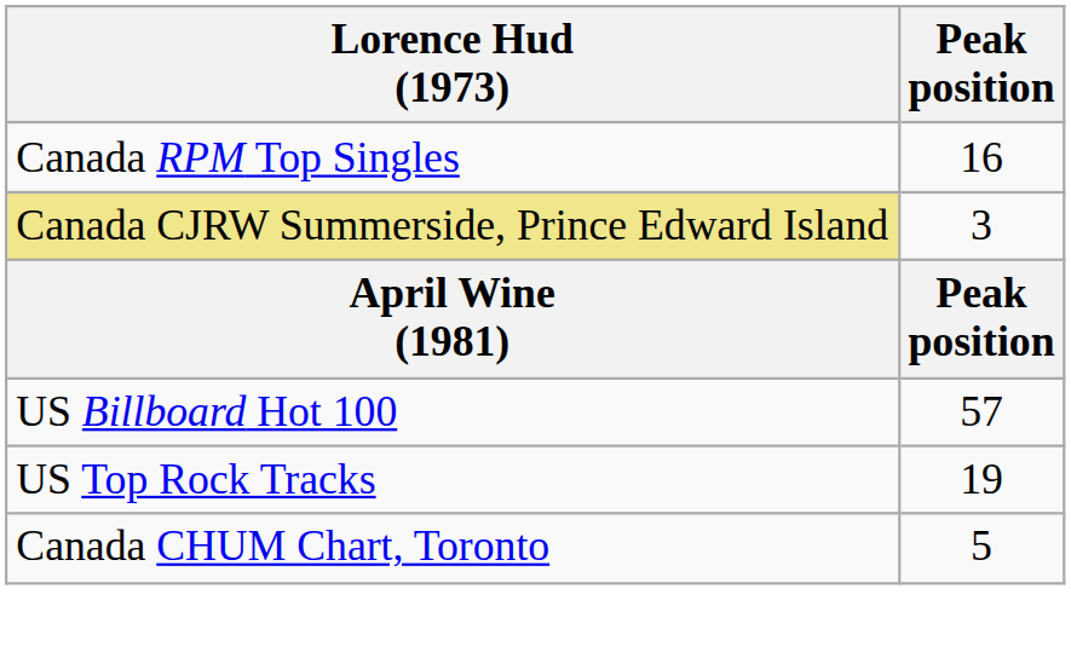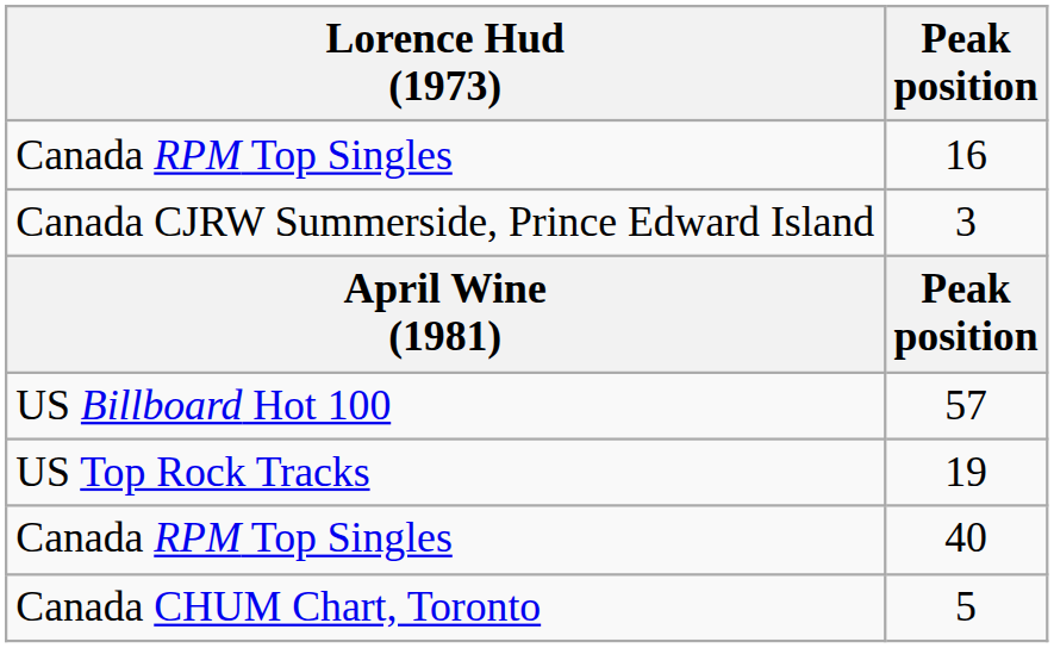3 | Lorence Hud (1973): khaki background -> no background
+ row: Canada RPM Top Singles | 40
